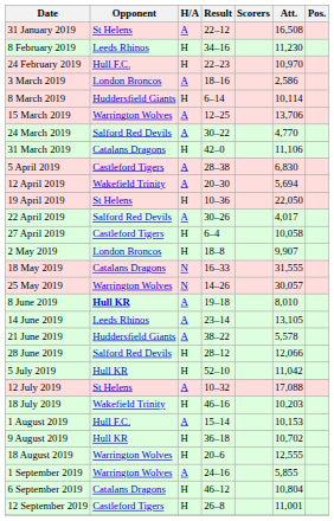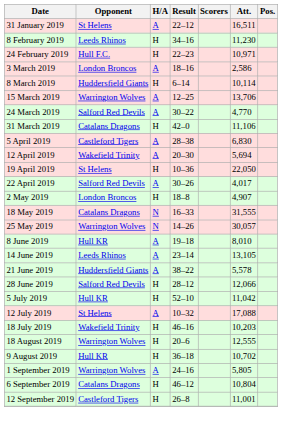31 January 2019 | Att.: 16,508 -> 16,511
24 February 2019 | Att.: 10,970 -> 10,971
- row: 27 April 2019 | Castleford Tigers | H | 6–4 | 10,058
2 May 2019 | Att.: 9,907 -> 4,907
8 June 2019 | Opponent: bold -> normal
- row: 1 August 2019 | Hull F.C. | A | 15–14 | 10,153
rows swapped: 9 August 2019 <-> 18 August 2019
1 September 2019 | Att.: 5,855 -> 5,805
